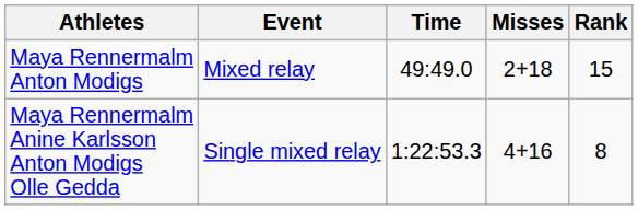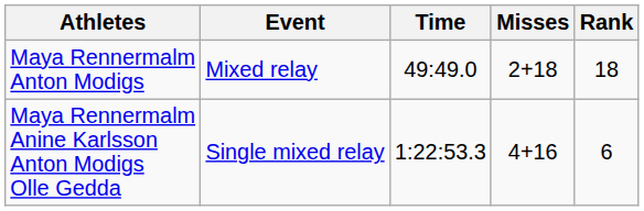Maya Rennermalm Anton Modigs | Rank: 15 -> 18
Maya Rennermalm Anine Karlsson Anton Modigs Olle Gedda | Rank: 8 -> 6
